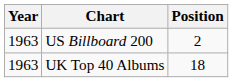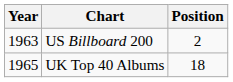UK Top 40 Albums | Year: 1963 -> 1965
